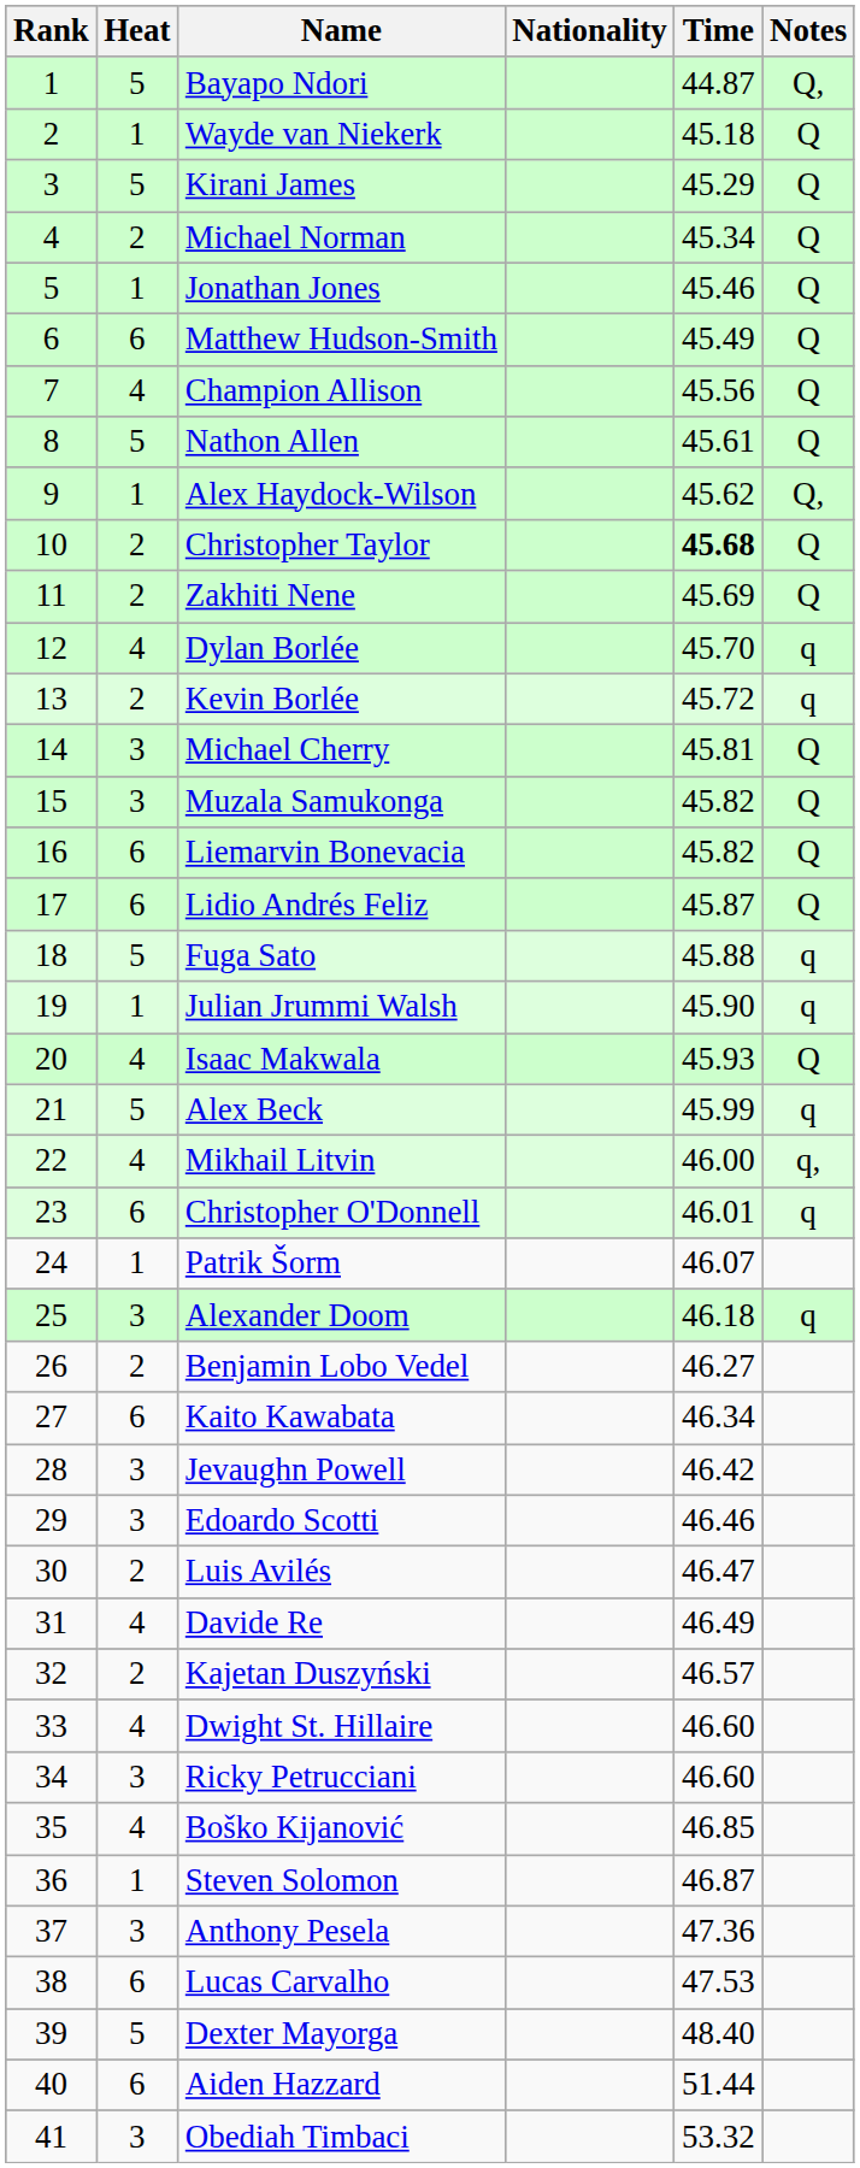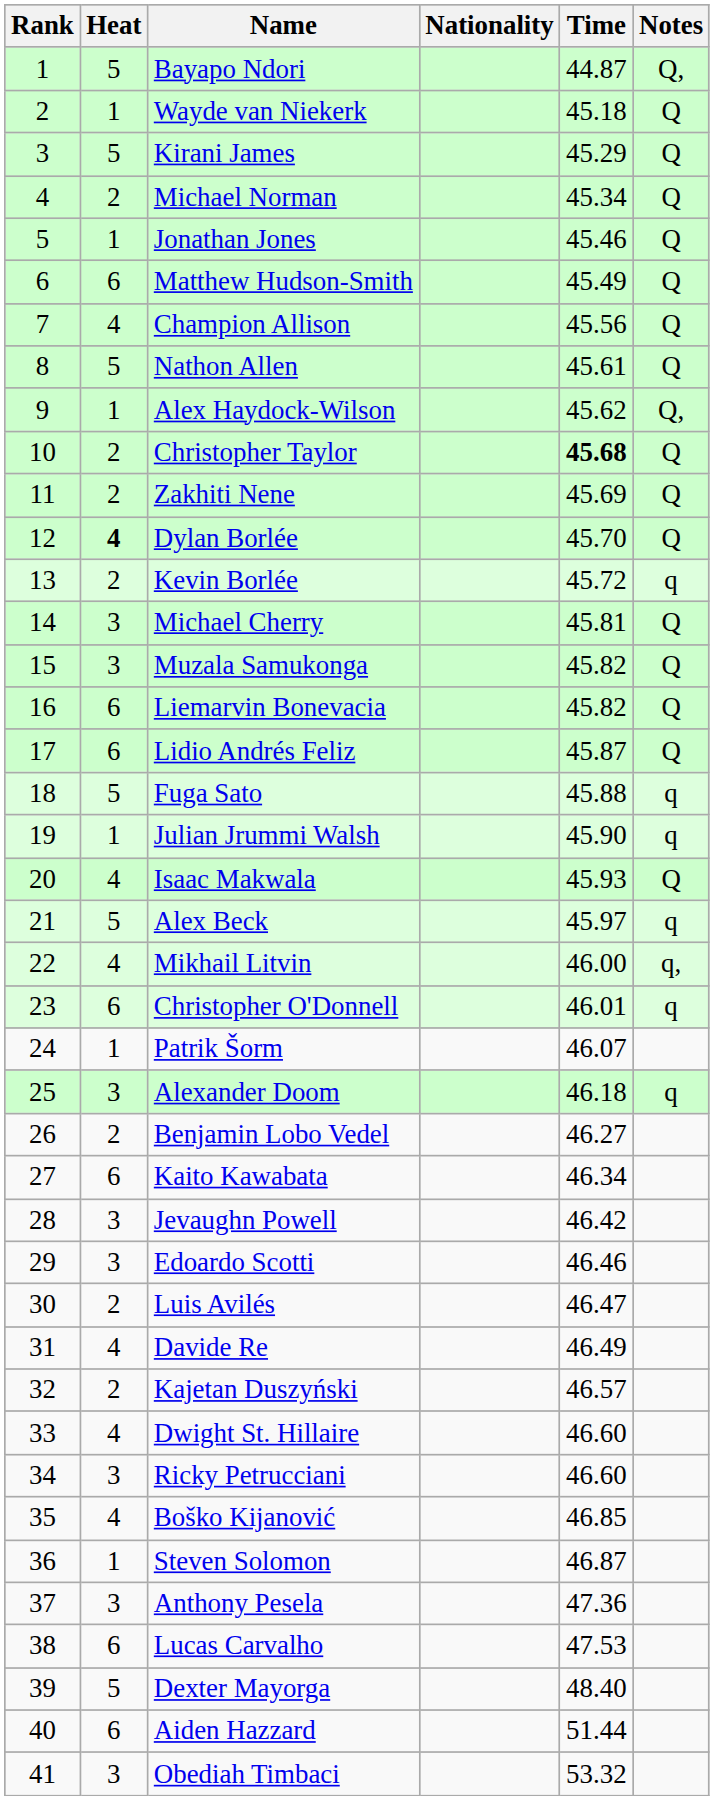Dylan Borlée | Heat: normal -> bold
Dylan Borlée | Notes: q -> Q
Alex Beck | Time: 45.99 -> 45.97
